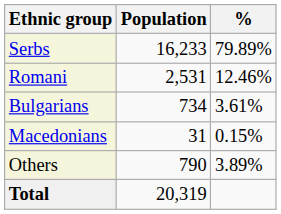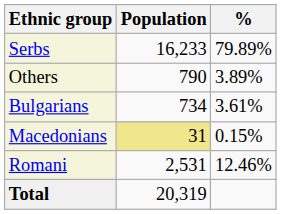rows swapped: Romani <-> Others
Macedonians | Population: no background -> khaki background
